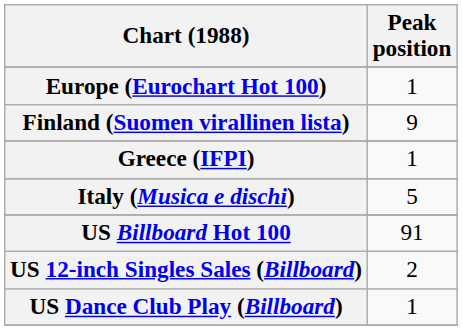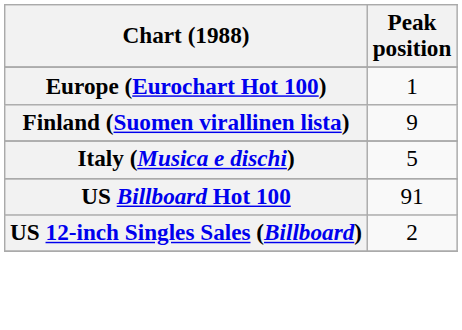- row: Greece (IFPI) | 1
- row: US Dance Club Play (Billboard) | 1
